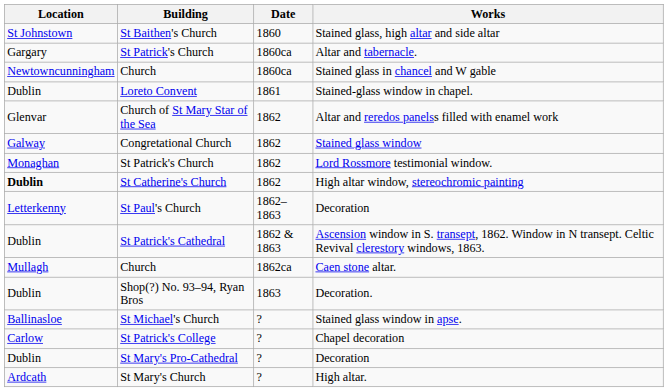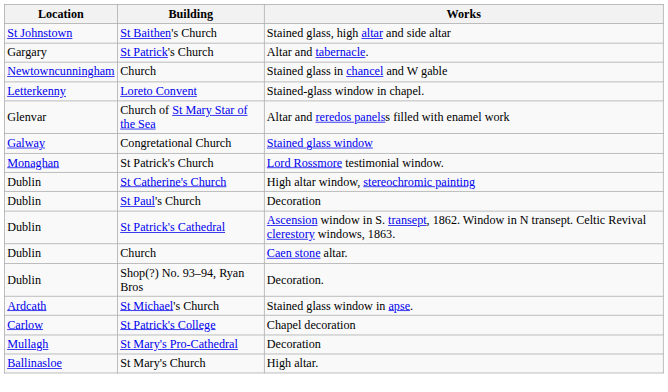- column: Date | 1860 | 1860ca | 1860ca | 1861 | 1862 | 1862 | 1862 | 1862 | 1862–1863 | 1862 & 1863 | 1862ca | 1863 | ? | ? | ? | ?
Stained-glass window in chapel. | Location: Dublin -> Letterkenny
High altar window, stereochromic painting | Location: bold -> normal
St Paul's Church / Decoration | Location: Letterkenny -> Dublin
Caen stone altar. | Location: Mullagh -> Dublin
Stained glass window in apse. | Location: Ballinasloe -> Ardcath
St Mary's Pro-Cathedral / Decoration | Location: Dublin -> Mullagh
High altar. | Location: Ardcath -> Ballinasloe
